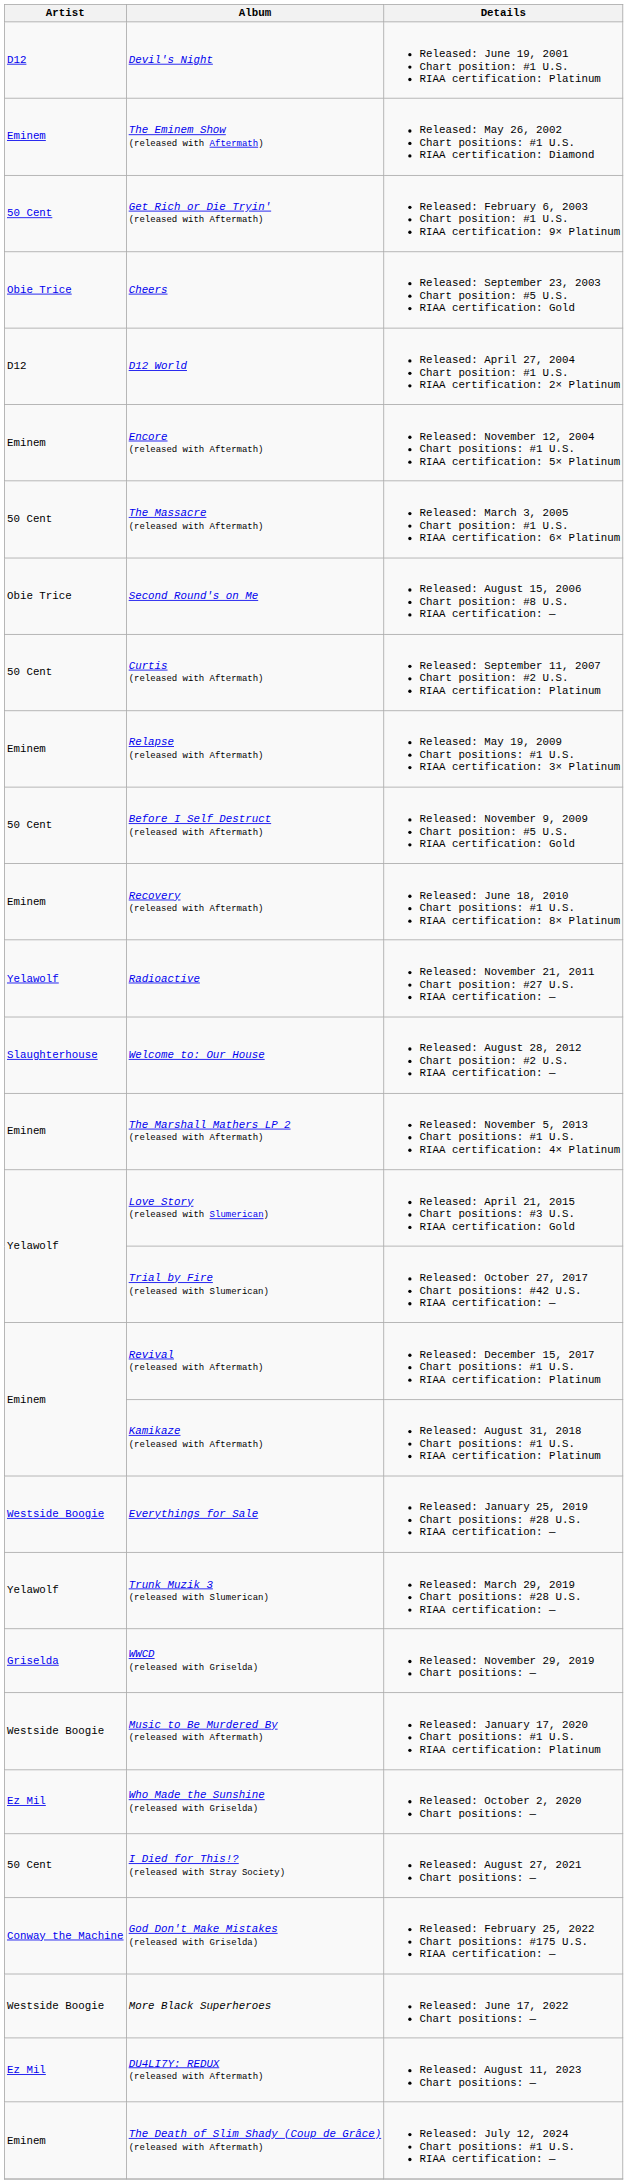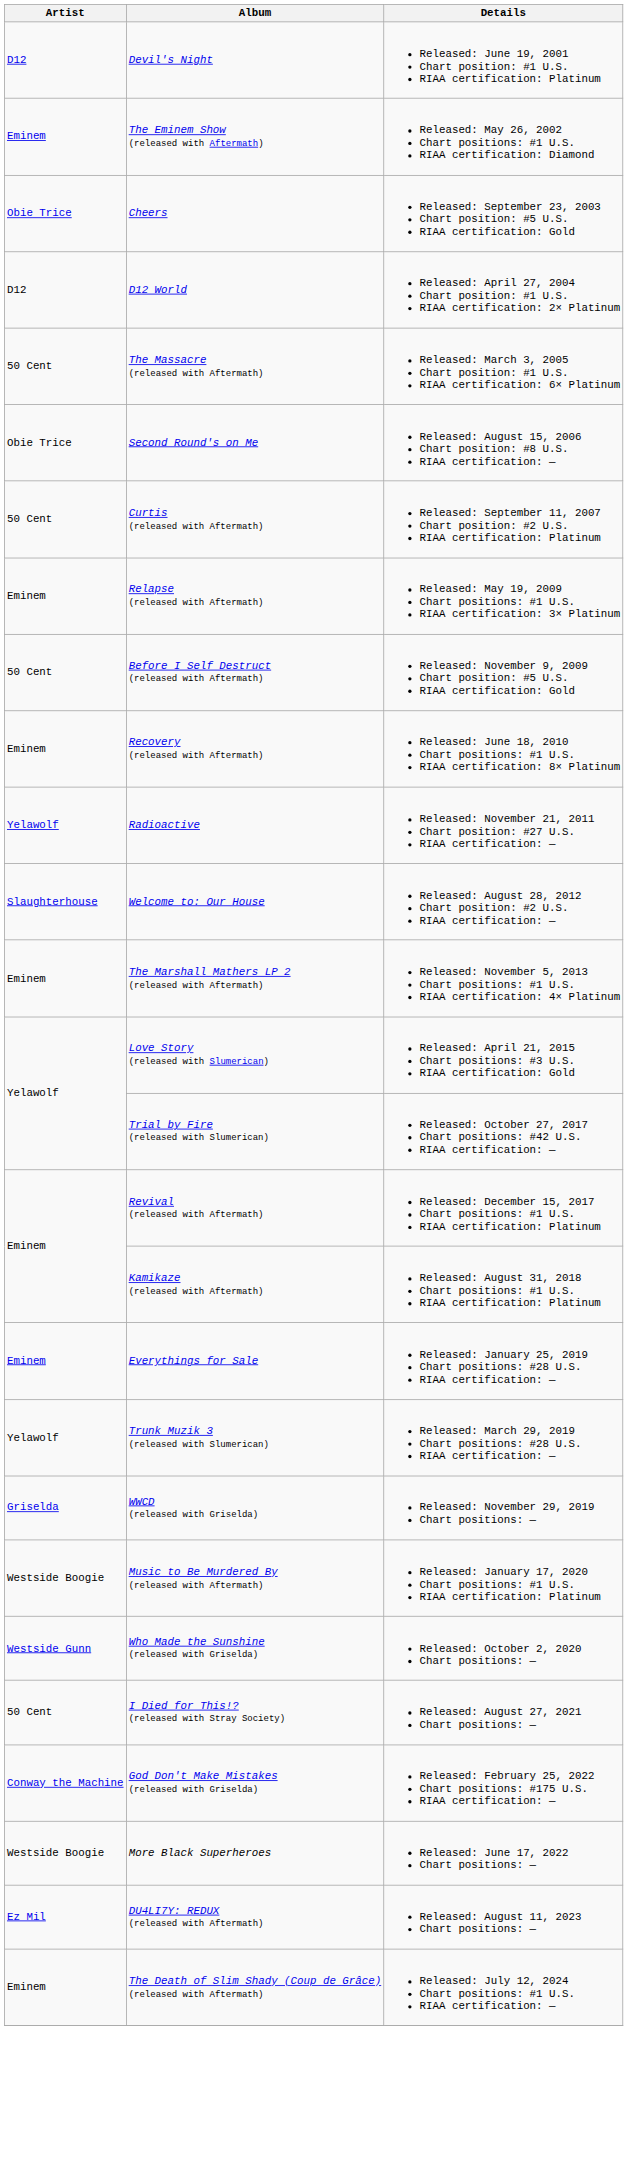- row: 50 Cent | Get Rich or Die Tryin' (released with Aftermath) | Released: February 6, 2003 Chart position: #1 U.S. RIAA certification: 9× Platinum
- row: Eminem | Encore (released with Aftermath) | Released: November 12, 2004 Chart positions: #1 U.S. RIAA certification: 5× Platinum
Everythings for Sale | Artist: Westside Boogie -> Eminem
Who Made the Sunshine (released with Griselda) | Artist: Ez Mil -> Westside Gunn
